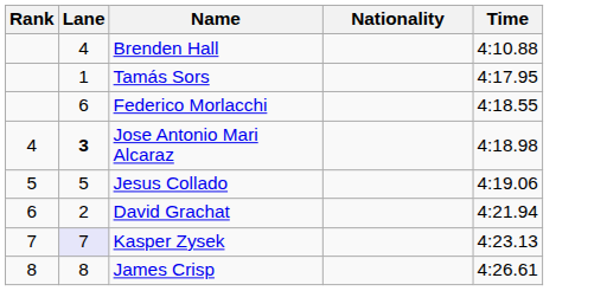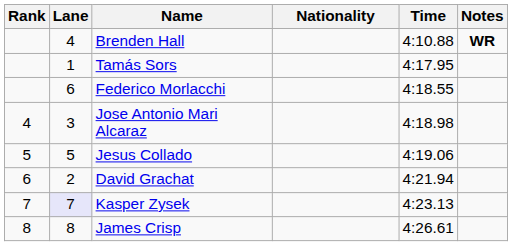+ column: Notes | WR
Jose Antonio Mari Alcaraz | Lane: bold -> normal
